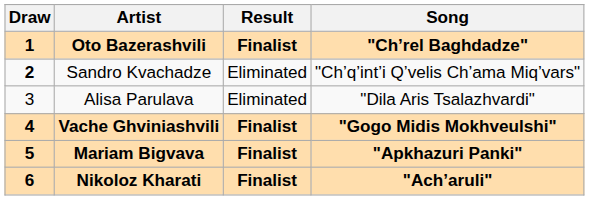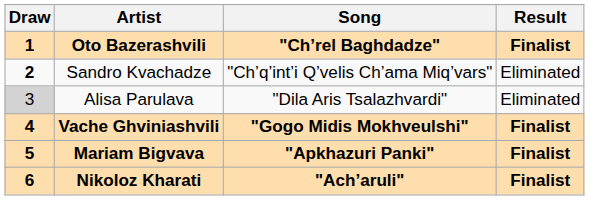columns swapped: Song <-> Result
Alisa Parulava | Draw: no background -> lightgrey background
